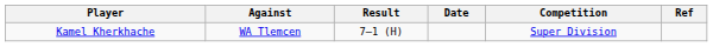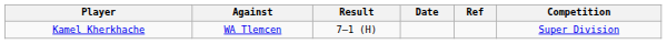columns swapped: Competition <-> Ref
